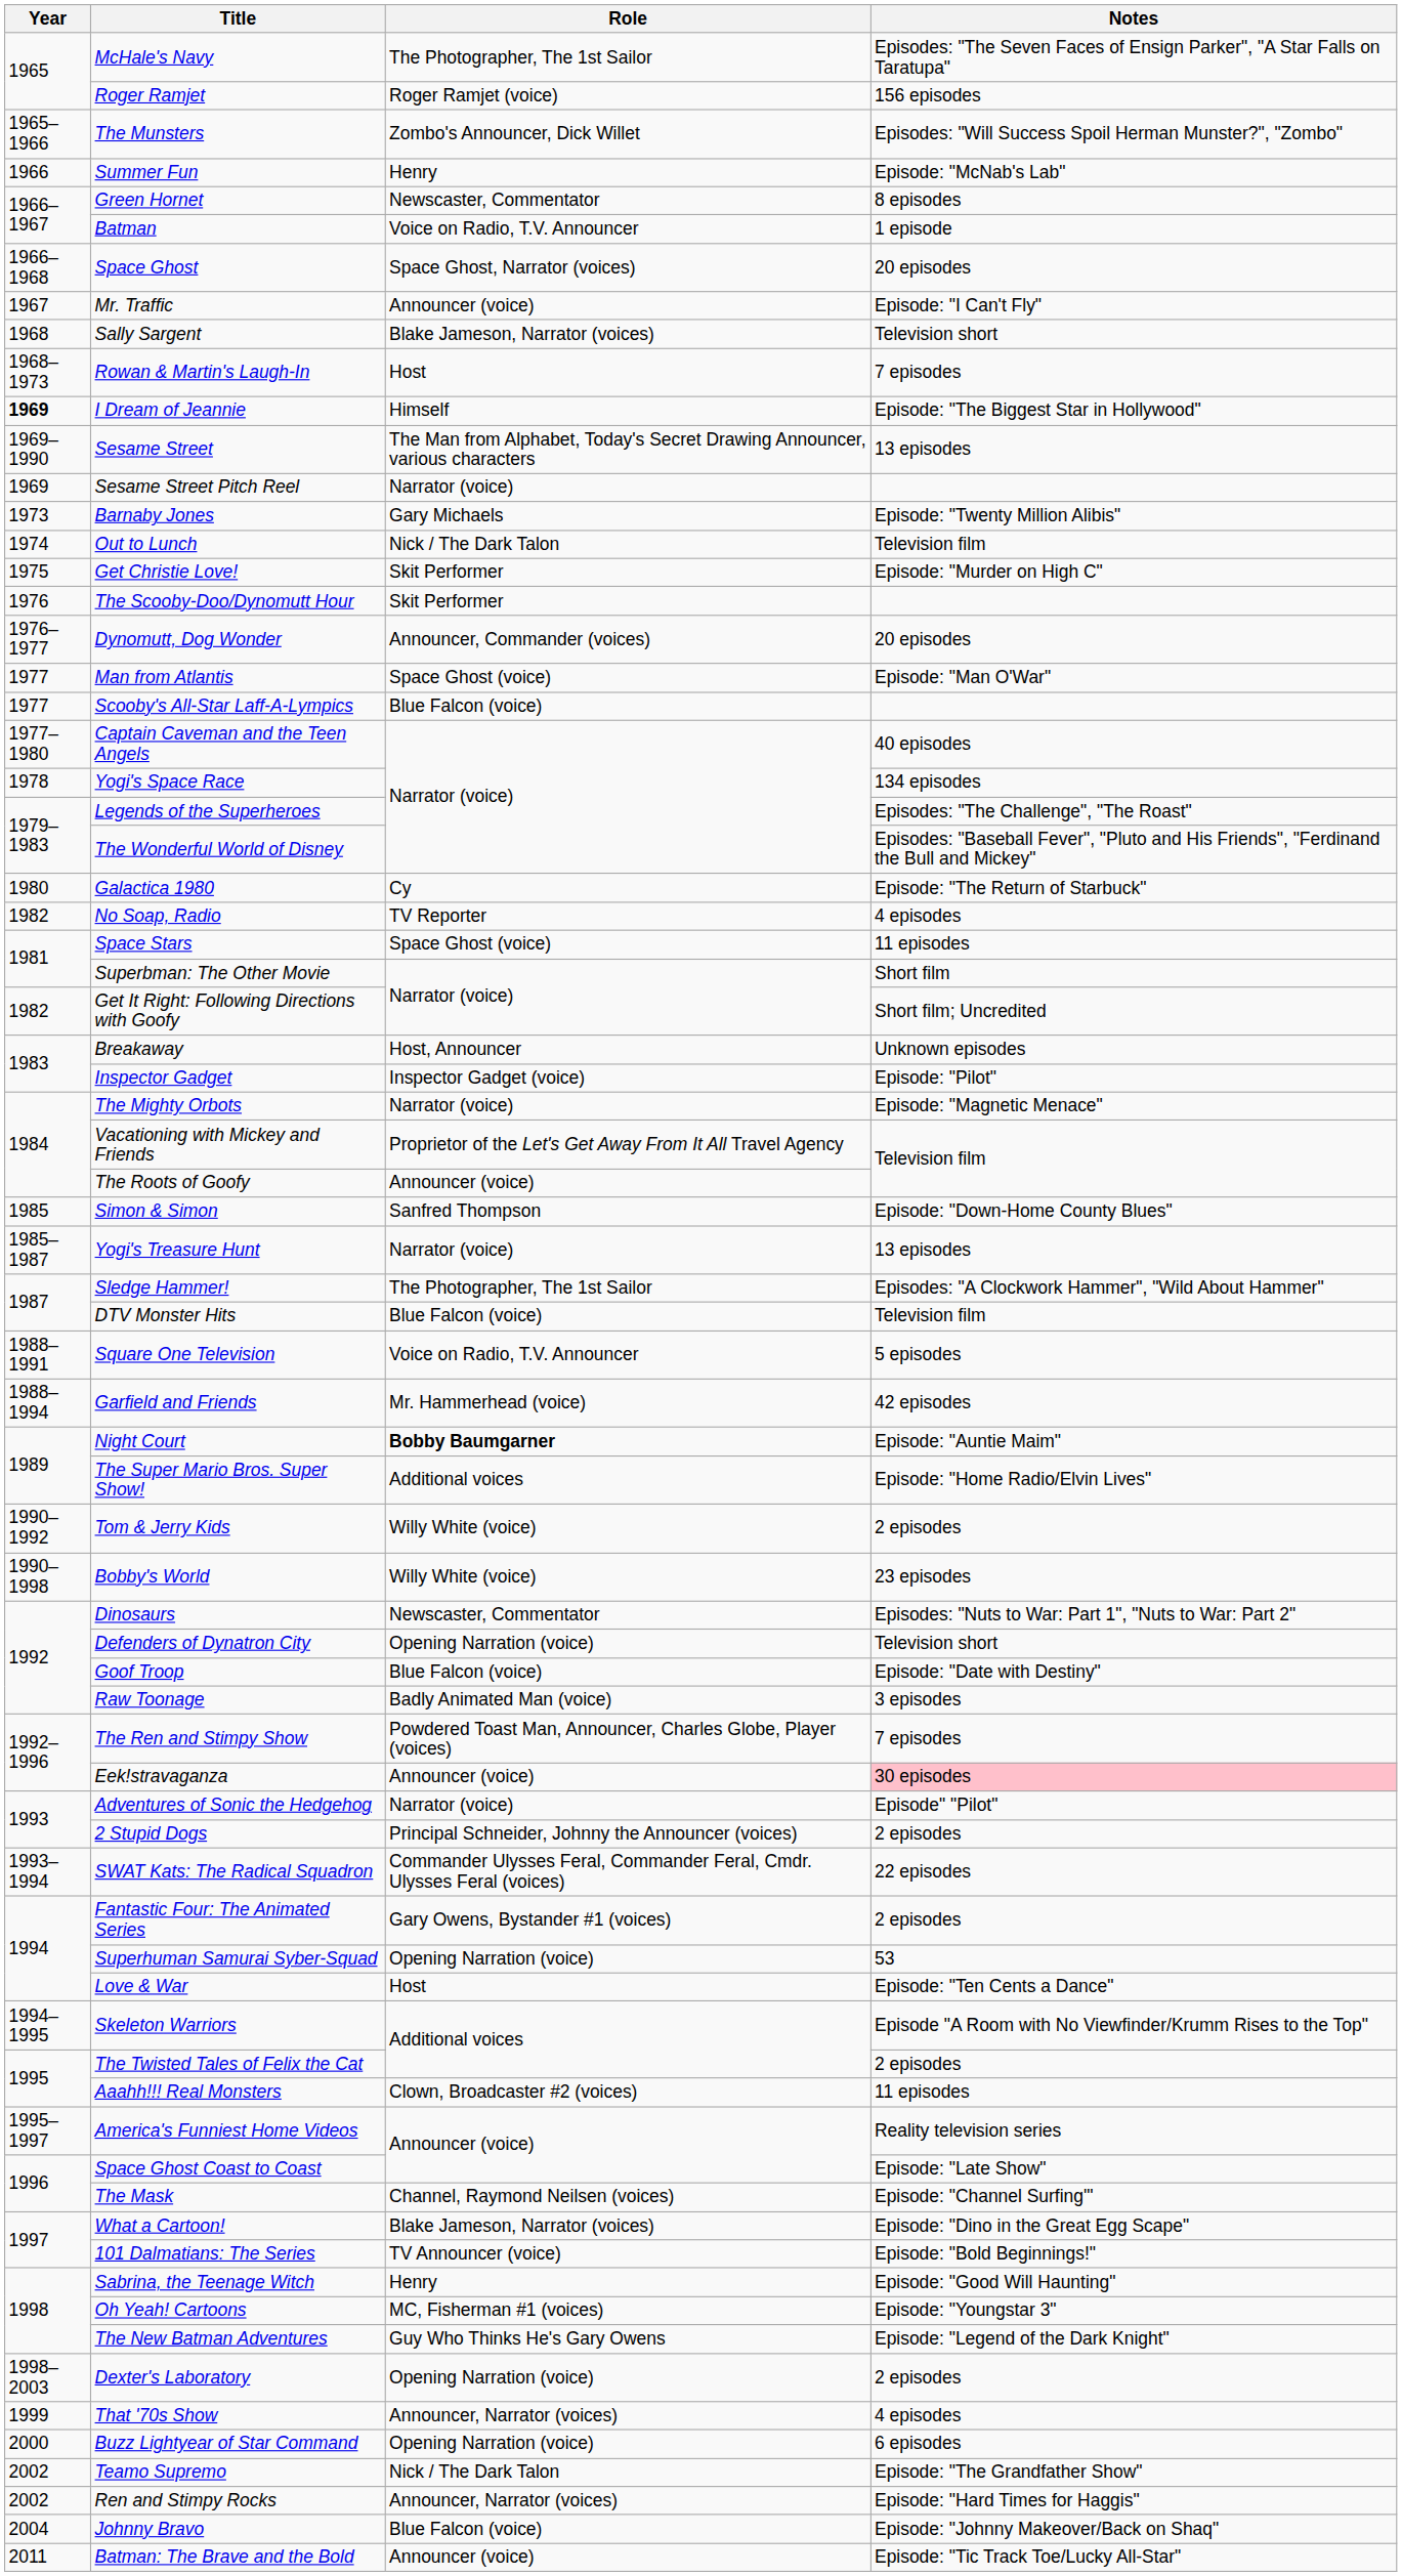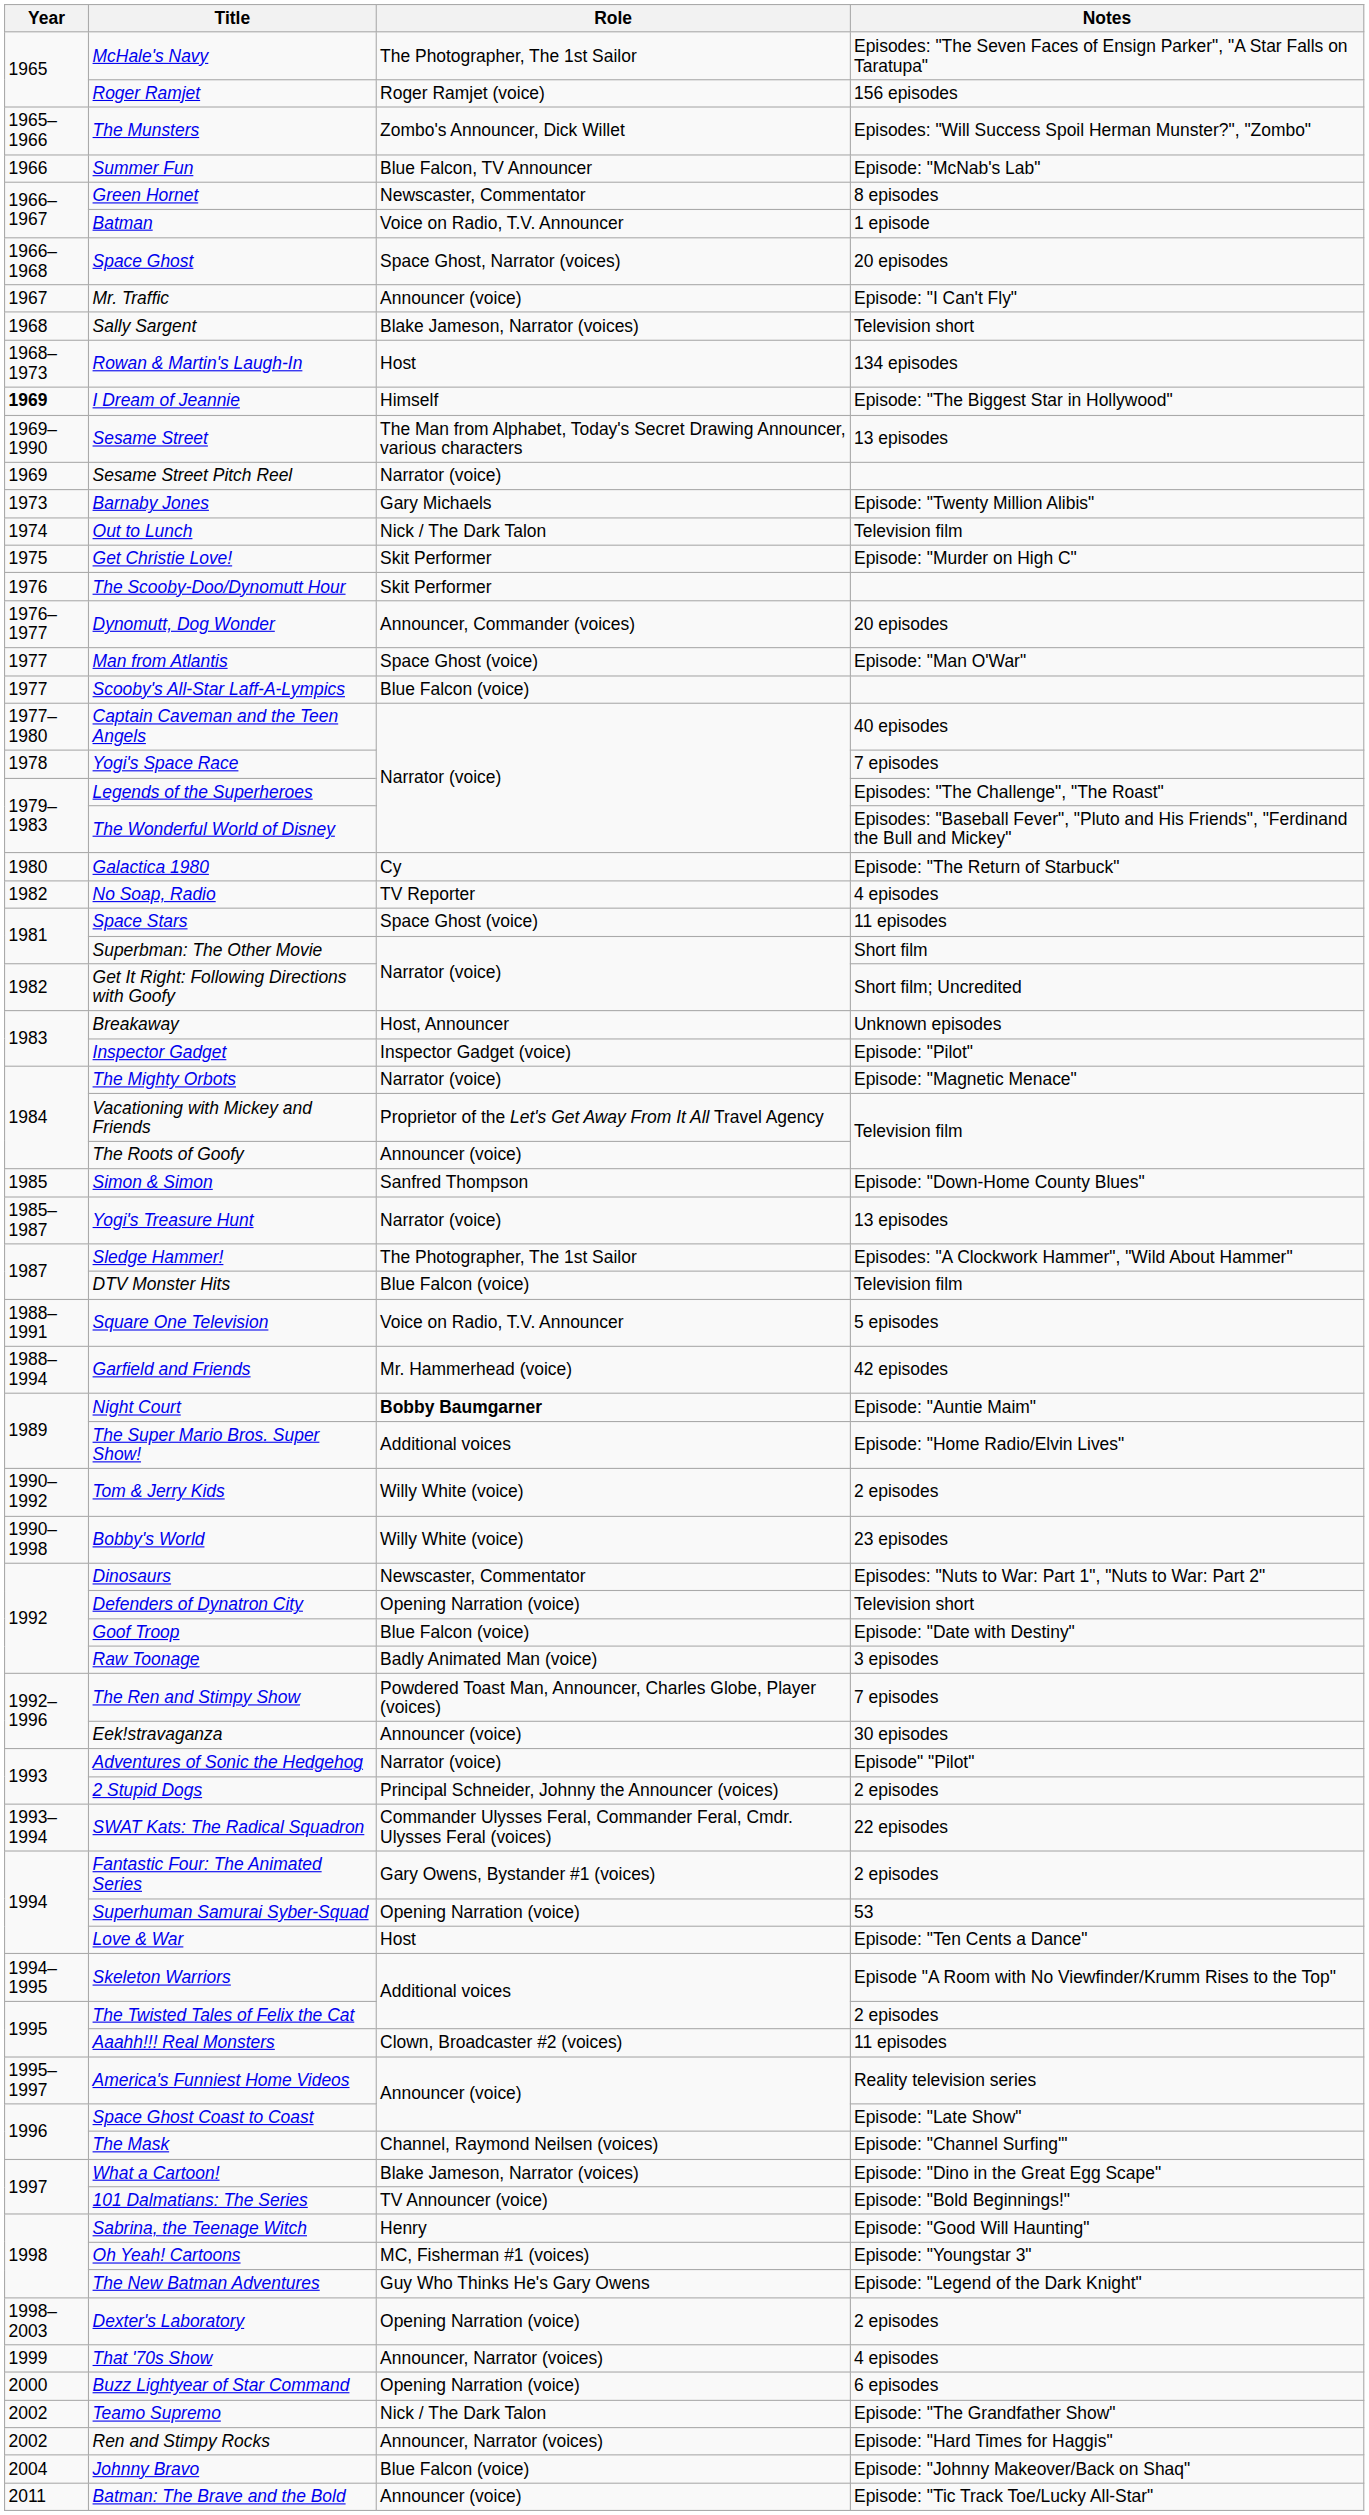Summer Fun | Role: Henry -> Blue Falcon, TV Announcer
Rowan & Martin's Laugh-In | Notes: 7 episodes -> 134 episodes
Yogi's Space Race | Notes: 134 episodes -> 7 episodes
Eek!stravaganza | Notes: pink background -> no background
